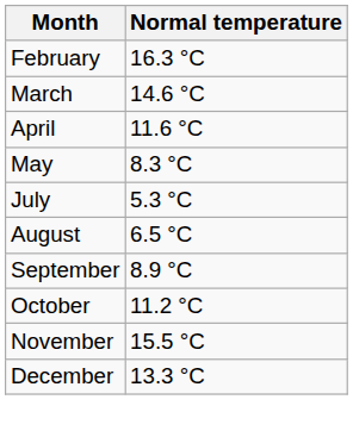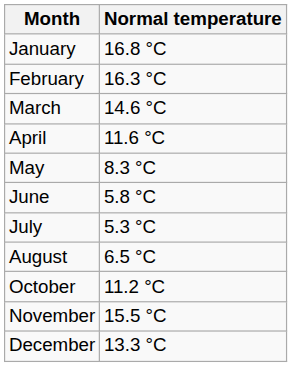+ row: January | 16.8 °C
+ row: June | 5.8 °C
- row: September | 8.9 °C
